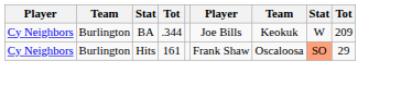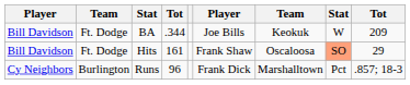BA | column 1: Cy Neighbors -> Bill Davidson
BA | column 2: Burlington -> Ft. Dodge
Hits | column 1: Cy Neighbors -> Bill Davidson
Hits | column 2: Burlington -> Ft. Dodge
+ row: Cy Neighbors | Burlington | Runs | 96 | Frank Dick | Marshalltown | Pct | .857; 18-3
